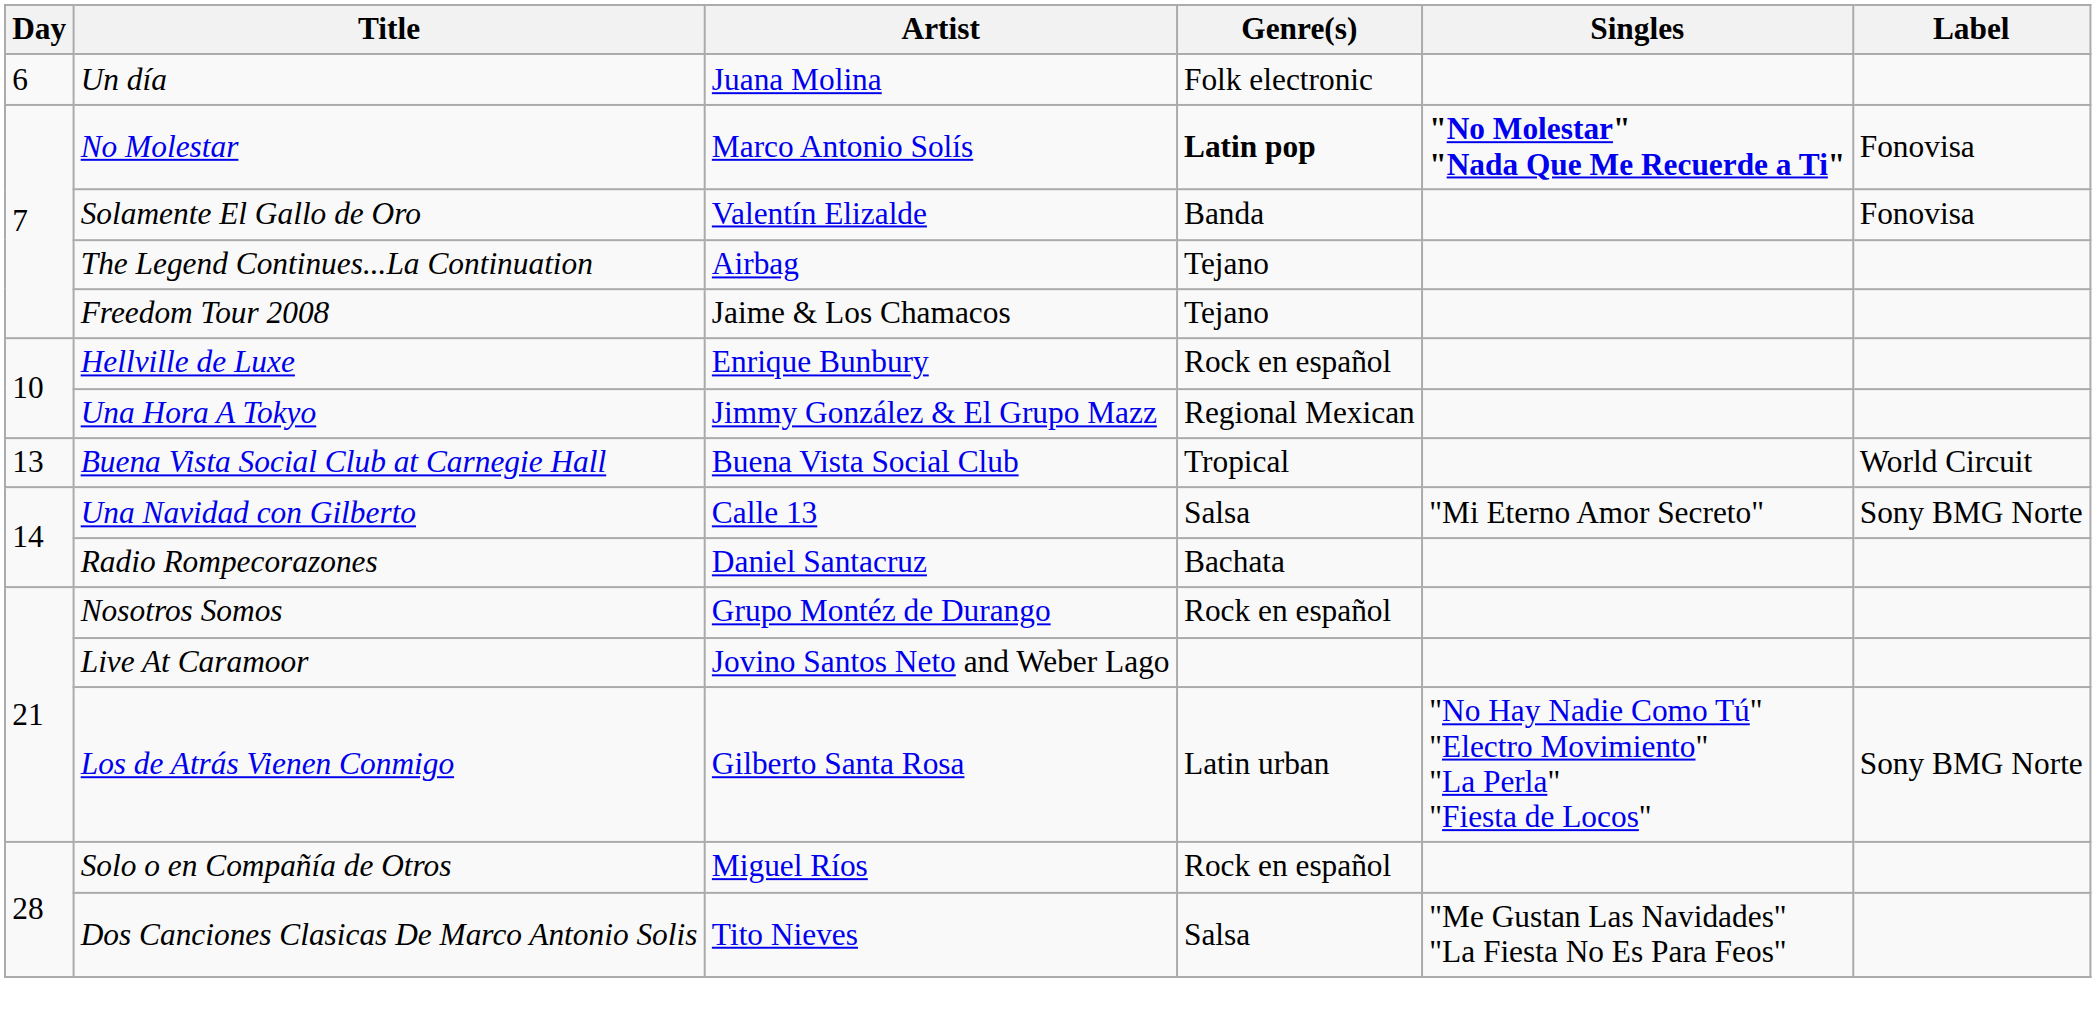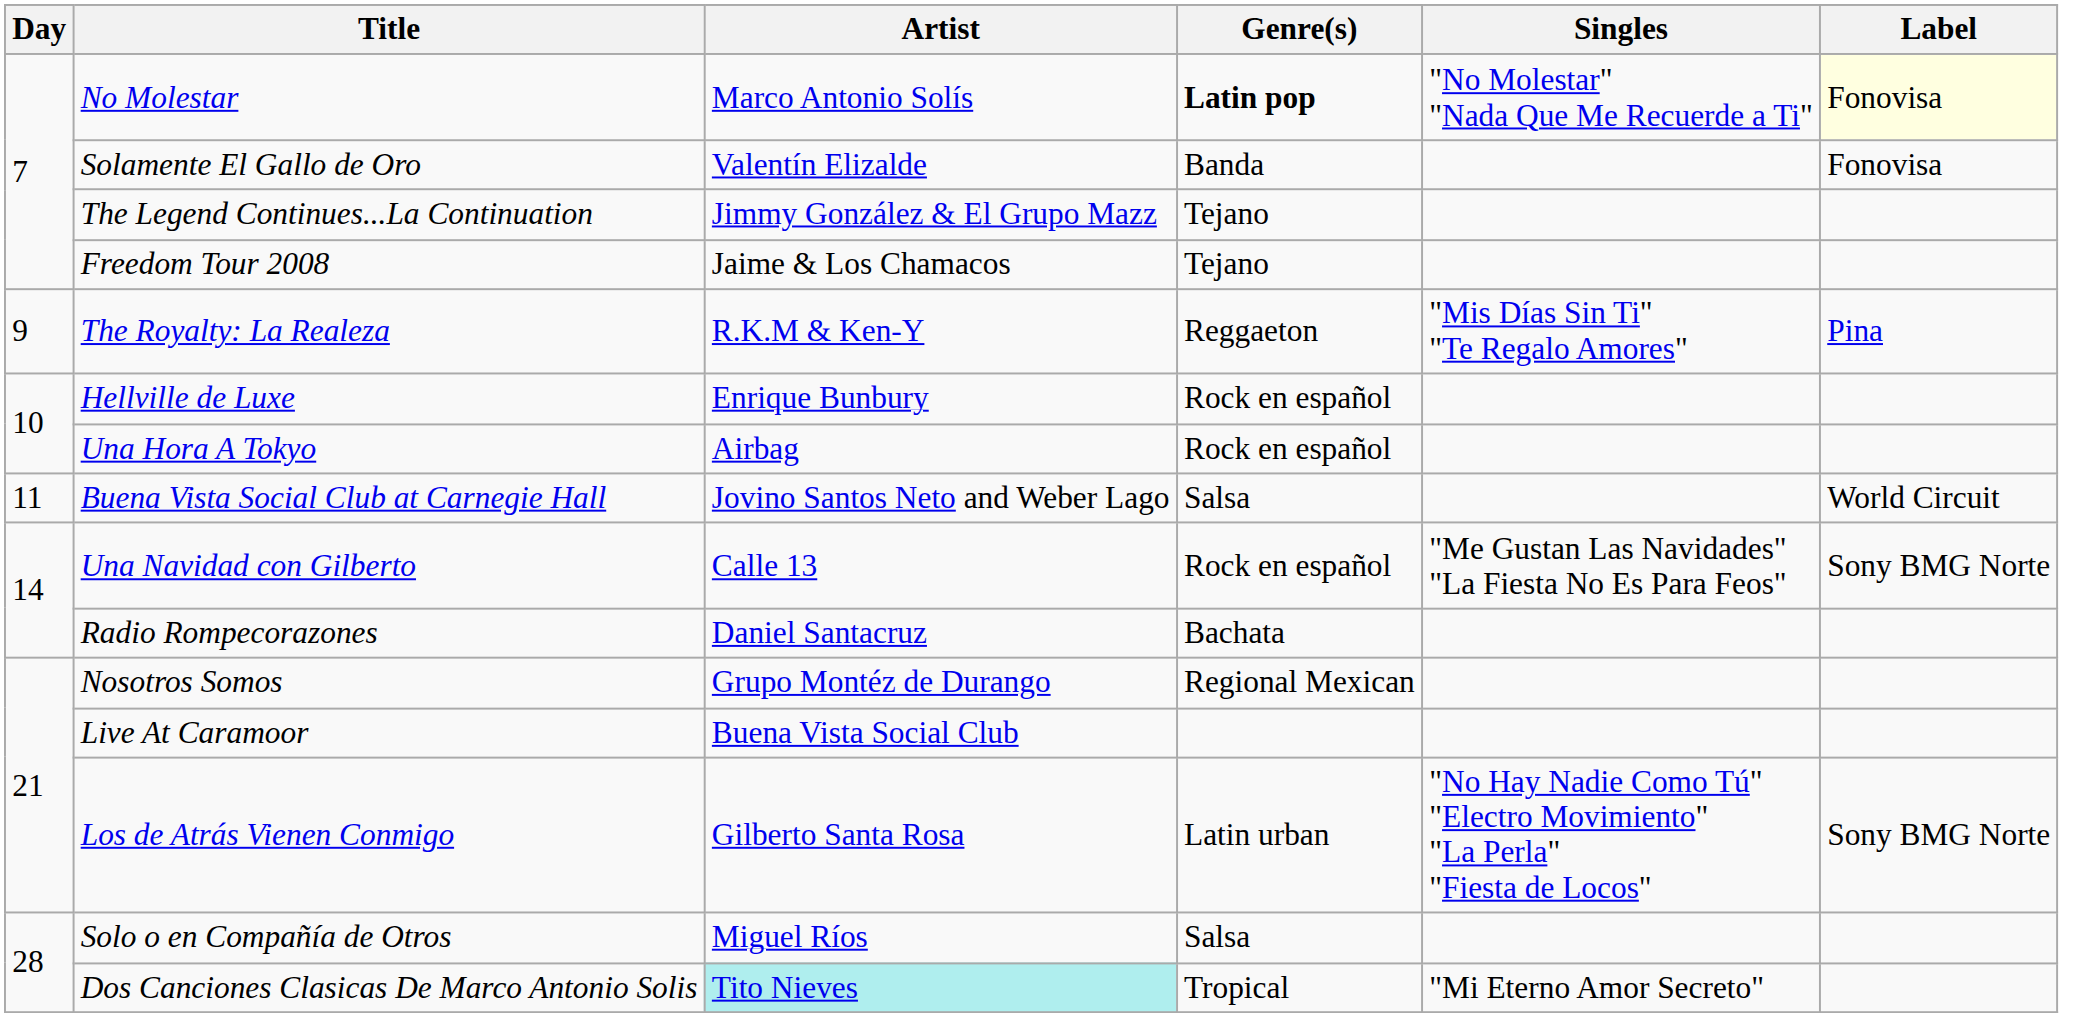- row: 6 | Un día | Juana Molina | Folk electronic
No Molestar | Singles: bold -> normal
No Molestar | Label: no background -> lightyellow background
The Legend Continues...La Continuation | Artist: Airbag -> Jimmy González & El Grupo Mazz
+ row: 9 | The Royalty: La Realeza | R.K.M & Ken-Y | Reggaeton | "Mis Días Sin Ti" "Te Regalo Amores" | Pina
Una Hora A Tokyo | Artist: Jimmy González & El Grupo Mazz -> Airbag
Una Hora A Tokyo | Genre(s): Regional Mexican -> Rock en español
Buena Vista Social Club at Carnegie Hall | Day: 13 -> 11
Buena Vista Social Club at Carnegie Hall | Artist: Buena Vista Social Club -> Jovino Santos Neto and Weber Lago
Buena Vista Social Club at Carnegie Hall | Genre(s): Tropical -> Salsa
Una Navidad con Gilberto | Genre(s): Salsa -> Rock en español
Una Navidad con Gilberto | Singles: "Mi Eterno Amor Secreto" -> "Me Gustan Las Navidades" "La Fiesta No Es Para Feos"
Nosotros Somos | Genre(s): Rock en español -> Regional Mexican
Live At Caramoor | Artist: Jovino Santos Neto and Weber Lago -> Buena Vista Social Club
Solo o en Compañía de Otros | Genre(s): Rock en español -> Salsa
Dos Canciones Clasicas De Marco Antonio Solis | Artist: no background -> paleturquoise background
Dos Canciones Clasicas De Marco Antonio Solis | Genre(s): Salsa -> Tropical
Dos Canciones Clasicas De Marco Antonio Solis | Singles: "Me Gustan Las Navidades" "La Fiesta No Es Para Feos" -> "Mi Eterno Amor Secreto"
